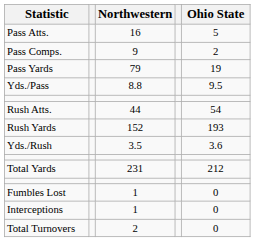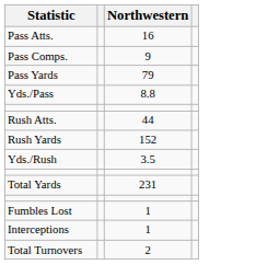- column: Ohio State | 5 | 2 | 19 | 9.5 | 54 | 193 | 3.6 | 212 | 0 | 0 | 0
